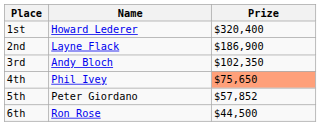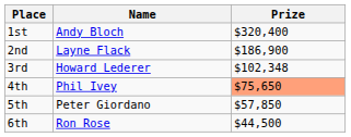1st | Name: Howard Lederer -> Andy Bloch
3rd | Name: Andy Bloch -> Howard Lederer
3rd | Prize: $102,350 -> $102,348
5th | Prize: $57,852 -> $57,850
